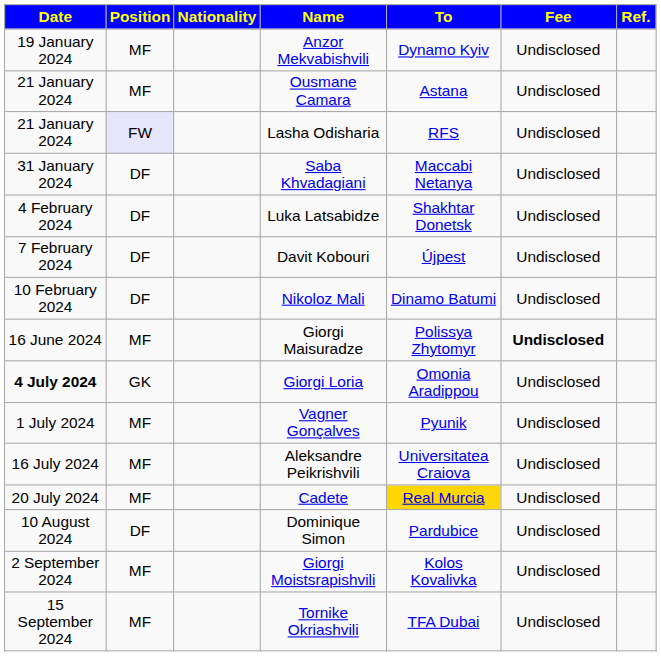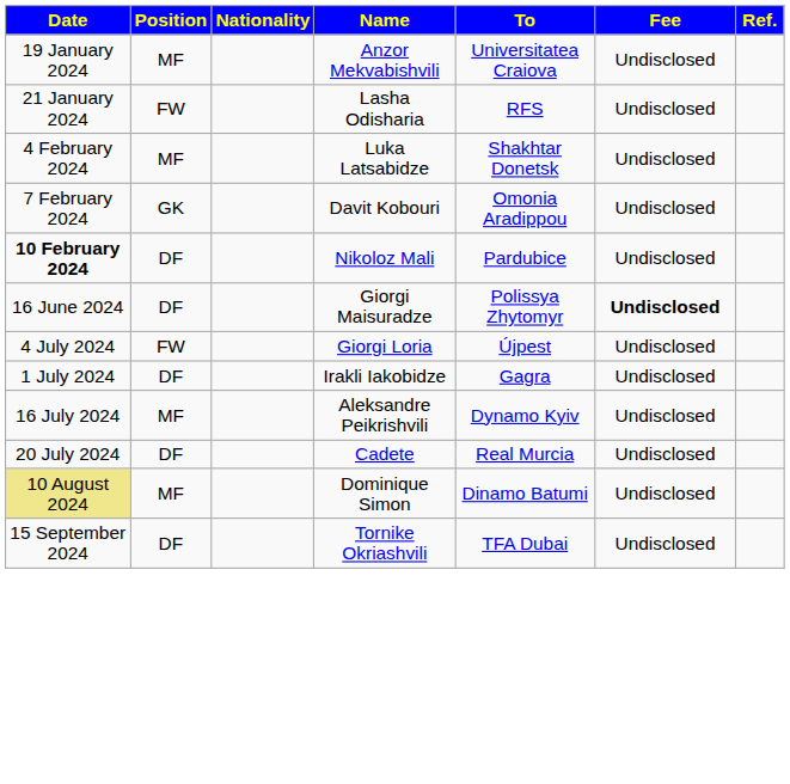Anzor Mekvabishvili | To: Dynamo Kyiv -> Universitatea Craiova
- row: 21 January 2024 | MF | Ousmane Camara | Astana | Undisclosed
Lasha Odisharia | Position: lavender background -> no background
- row: 31 January 2024 | DF | Saba Khvadagiani | Maccabi Netanya | Undisclosed
Luka Latsabidze | Position: DF -> MF
Davit Kobouri | Position: DF -> GK
Davit Kobouri | To: Újpest -> Omonia Aradippou
Nikoloz Mali | Date: normal -> bold
Nikoloz Mali | To: Dinamo Batumi -> Pardubice
Giorgi Maisuradze | Position: MF -> DF
Giorgi Loria | Date: bold -> normal
Giorgi Loria | Position: GK -> FW
Giorgi Loria | To: Omonia Aradippou -> Újpest
+ row: 1 July 2024 | DF | Irakli Iakobidze | Gagra | Undisclosed
- row: 1 July 2024 | MF | Vagner Gonçalves | Pyunik | Undisclosed
Aleksandre Peikrishvili | To: Universitatea Craiova -> Dynamo Kyiv
Cadete | Position: MF -> DF
Cadete | To: gold background -> no background
Dominique Simon | Date: no background -> khaki background
Dominique Simon | Position: DF -> MF
Dominique Simon | To: Pardubice -> Dinamo Batumi
- row: 2 September 2024 | MF | Giorgi Moistsrapishvili | Kolos Kovalivka | Undisclosed
Tornike Okriashvili | Position: MF -> DF
